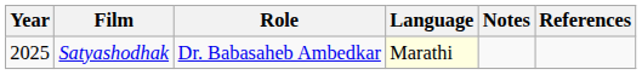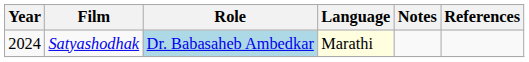Satyashodhak | Year: 2025 -> 2024
Satyashodhak | Role: no background -> lightblue background
